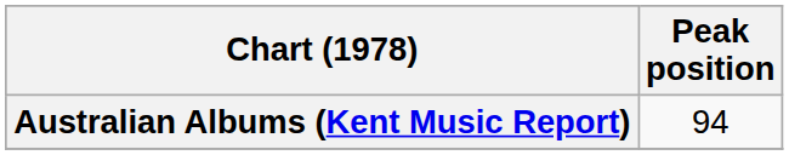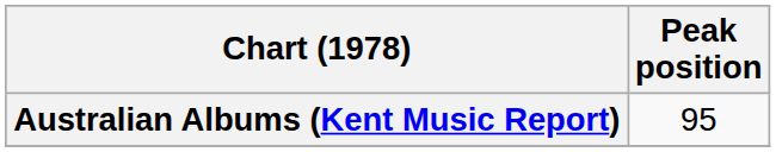Australian Albums (Kent Music Report) | Peak position: 94 -> 95
